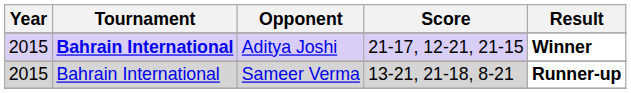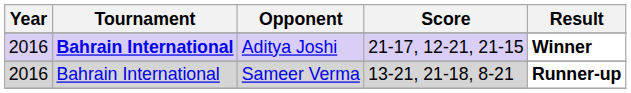Aditya Joshi | Year: 2015 -> 2016
Sameer Verma | Year: 2015 -> 2016
